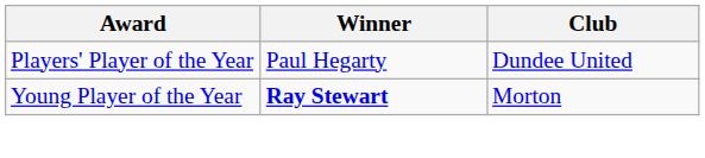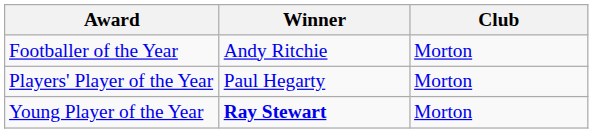+ row: Footballer of the Year | Andy Ritchie | Morton
Players' Player of the Year | Club: Dundee United -> Morton
